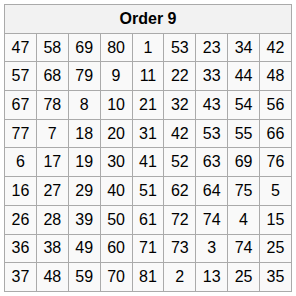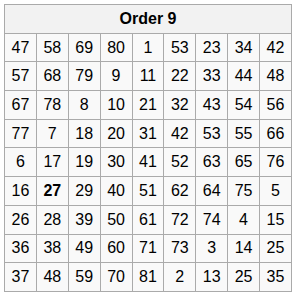6 | column 8: 69 -> 65
16 | column 2: normal -> bold
36 | column 8: 74 -> 14
